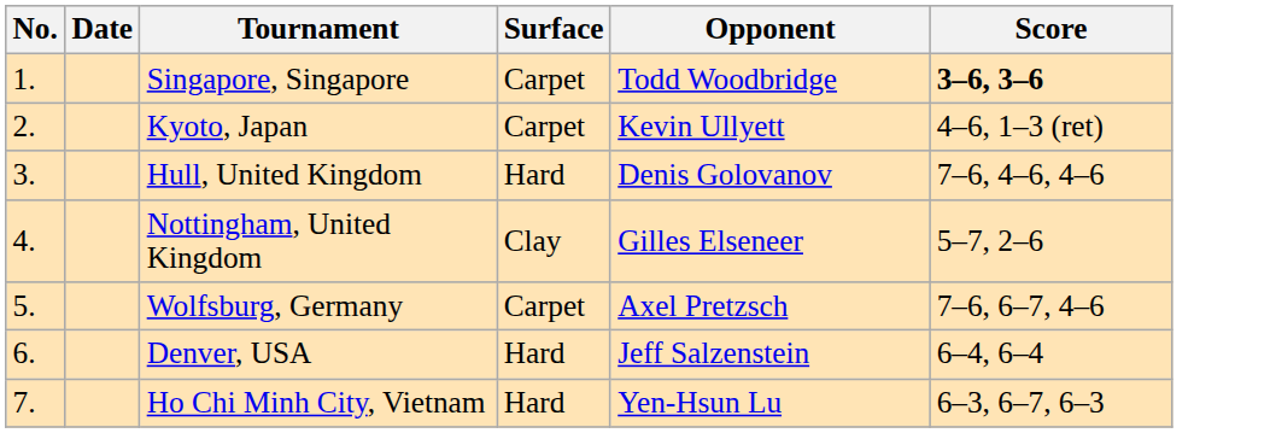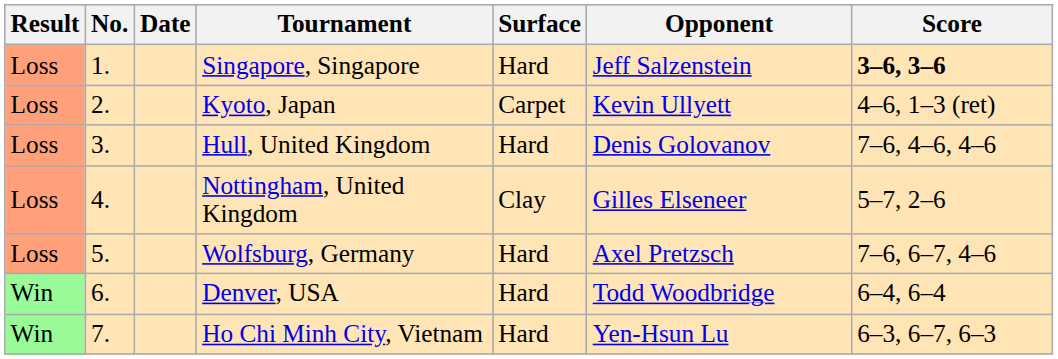+ column: Result | Loss | Loss | Loss | Loss | Loss | Win | Win
Singapore, Singapore | Surface: Carpet -> Hard
Singapore, Singapore | Opponent: Todd Woodbridge -> Jeff Salzenstein
Wolfsburg, Germany | Surface: Carpet -> Hard
Denver, USA | Opponent: Jeff Salzenstein -> Todd Woodbridge
